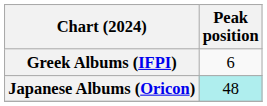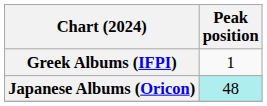Greek Albums (IFPI) | Peak position: 6 -> 1
